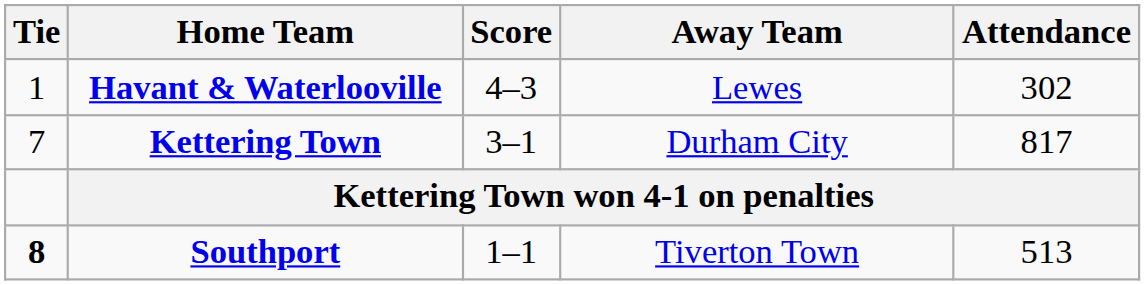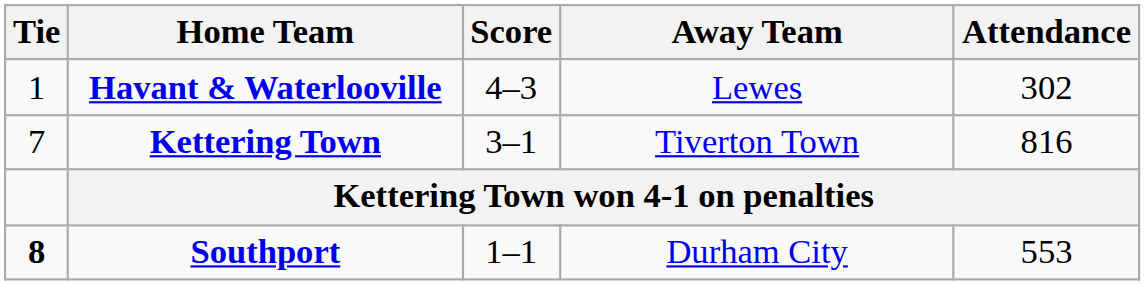Kettering Town | Away Team: Durham City -> Tiverton Town
Kettering Town | Attendance: 817 -> 816
Southport | Away Team: Tiverton Town -> Durham City
Southport | Attendance: 513 -> 553
